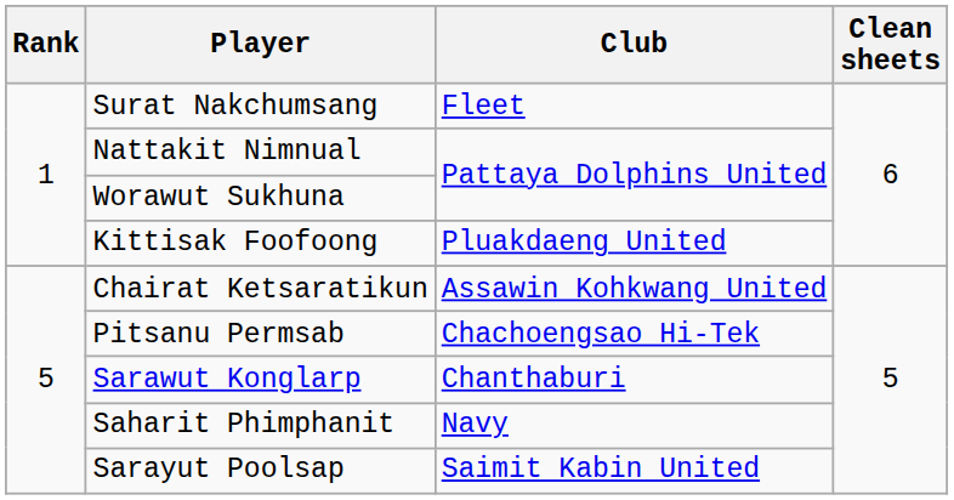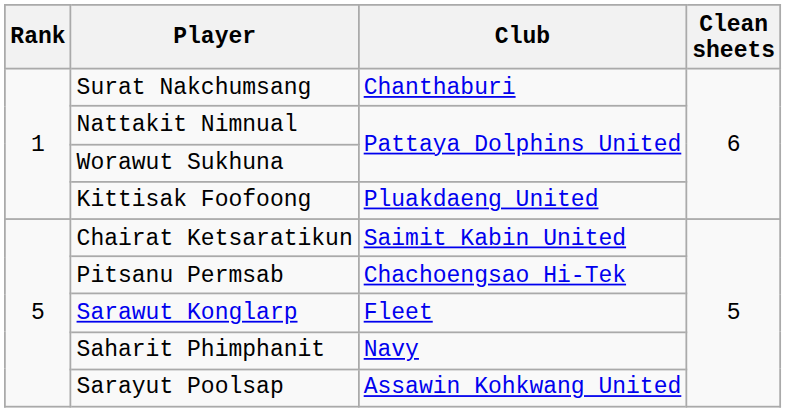Surat Nakchumsang | Club: Fleet -> Chanthaburi
Chairat Ketsaratikun | Club: Assawin Kohkwang United -> Saimit Kabin United
Sarawut Konglarp | Club: Chanthaburi -> Fleet
Sarayut Poolsap | Club: Saimit Kabin United -> Assawin Kohkwang United
